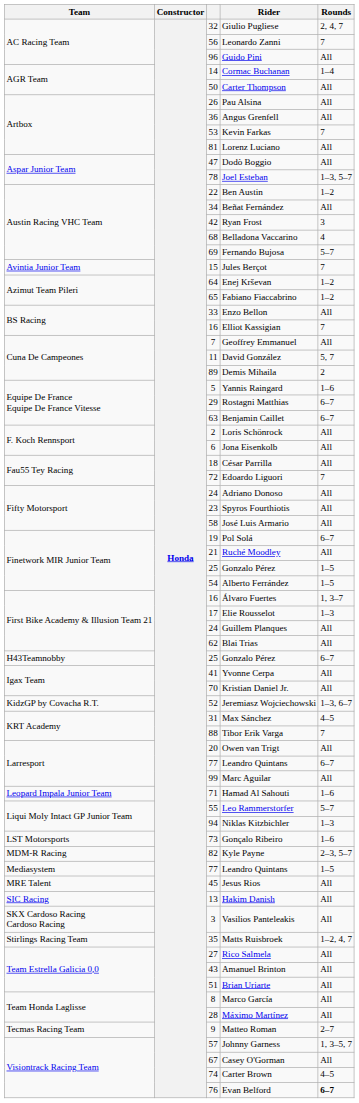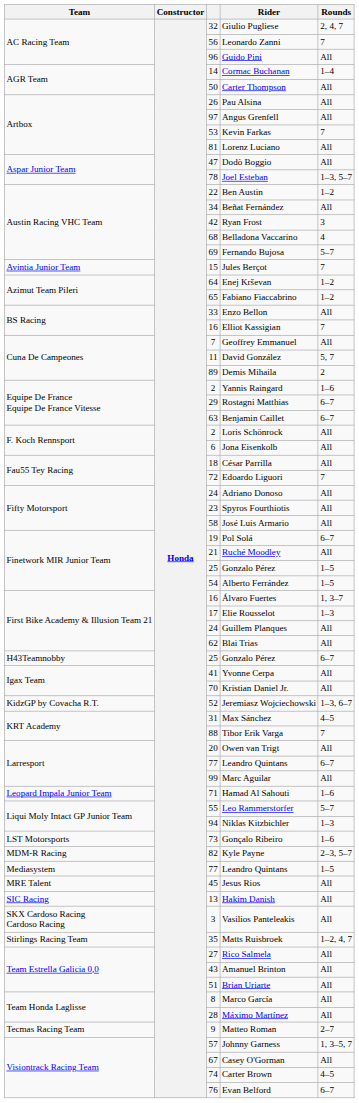Angus Grenfell | column 3: 36 -> 97
Yannis Raingard | column 3: 5 -> 2
Evan Belford | Rounds: bold -> normal
